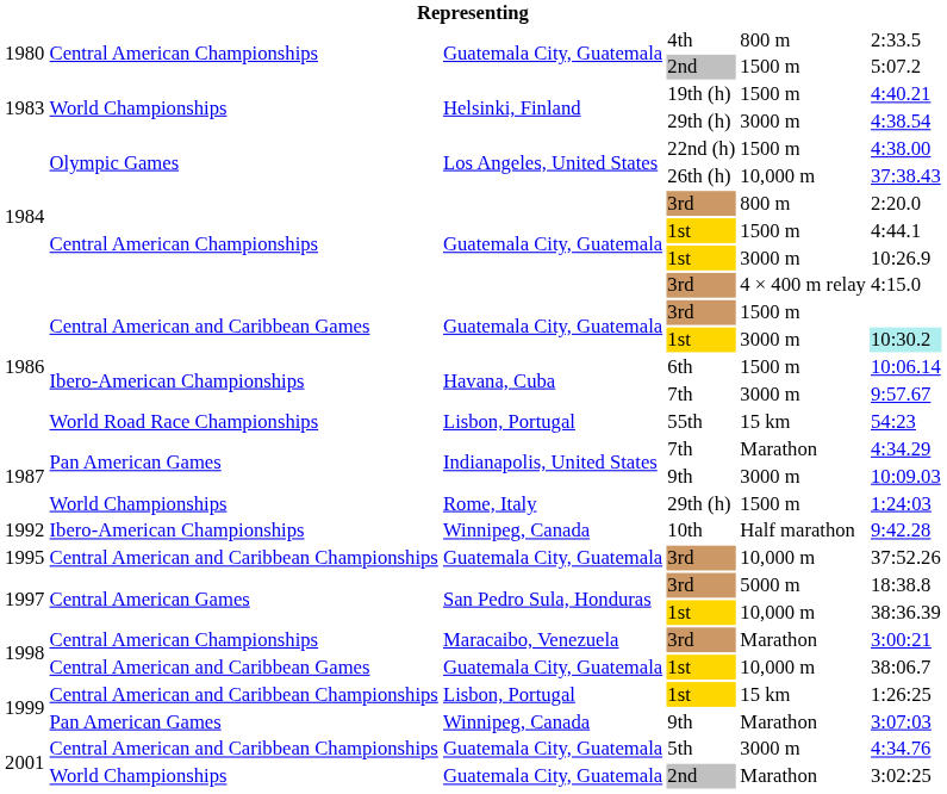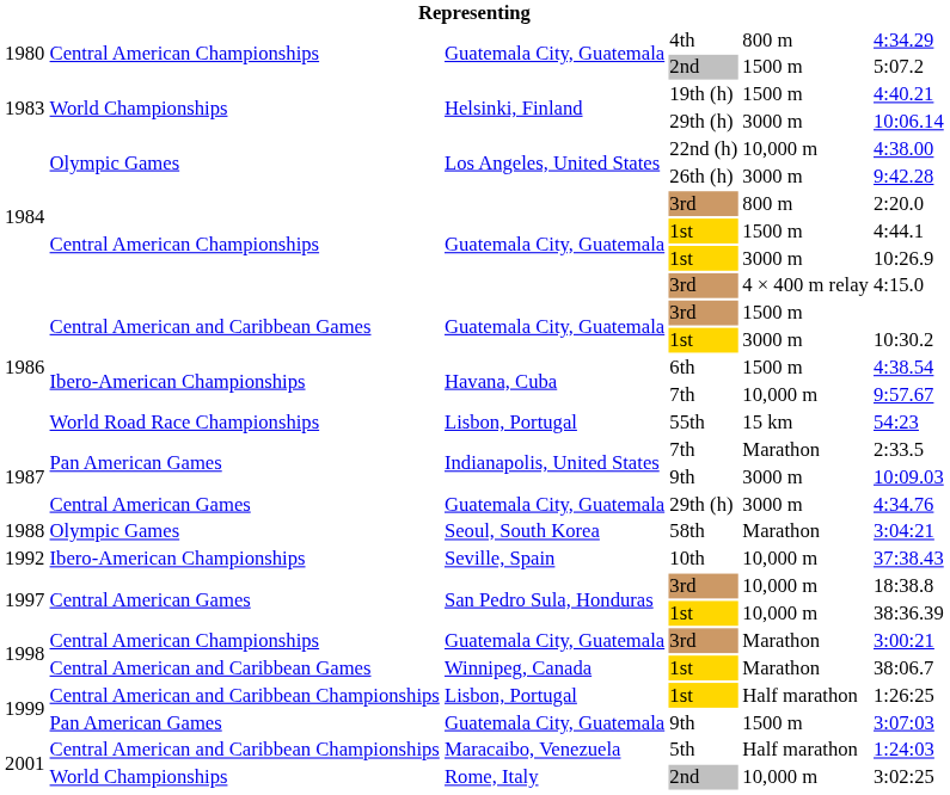4th | column 6: 2:33.5 -> 4:34.29
1983 / 29th (h) | column 6: 4:38.54 -> 10:06.14
22nd (h) | column 5: 1500 m -> 10,000 m
26th (h) | column 5: 10,000 m -> 3000 m
26th (h) | column 6: 37:38.43 -> 9:42.28
1986 / 1st | column 6: paleturquoise background -> no background
6th | column 6: 10:06.14 -> 4:38.54
1986 / 7th | column 5: 3000 m -> 10,000 m
1987 / 7th | column 6: 4:34.29 -> 2:33.5
1987 / 29th (h) | column 2: World Championships -> Central American Games
1987 / 29th (h) | column 3: Rome, Italy -> Guatemala City, Guatemala
1987 / 29th (h) | column 5: 1500 m -> 3000 m
1987 / 29th (h) | column 6: 1:24:03 -> 4:34.76
+ row: 1988 | Olympic Games | Seoul, South Korea | 58th | Marathon | 3:04:21
10th | column 3: Winnipeg, Canada -> Seville, Spain
10th | column 5: Half marathon -> 10,000 m
10th | column 6: 9:42.28 -> 37:38.43
- row: 1995 | Central American and Caribbean Championships | Guatemala City, Guatemala | 3rd | 10,000 m | 37:52.26
1997 / 3rd | column 5: 5000 m -> 10,000 m
1998 / 3rd | column 3: Maracaibo, Venezuela -> Guatemala City, Guatemala
1998 / 1st | column 3: Guatemala City, Guatemala -> Winnipeg, Canada
1998 / 1st | column 5: 10,000 m -> Marathon
1999 / 1st | column 5: 15 km -> Half marathon
1999 / 9th | column 3: Winnipeg, Canada -> Guatemala City, Guatemala
1999 / 9th | column 5: Marathon -> 1500 m
5th | column 3: Guatemala City, Guatemala -> Maracaibo, Venezuela
5th | column 5: 3000 m -> Half marathon
5th | column 6: 4:34.76 -> 1:24:03
2001 / 2nd | column 3: Guatemala City, Guatemala -> Rome, Italy
2001 / 2nd | column 5: Marathon -> 10,000 m
